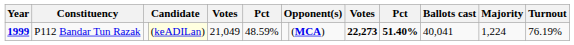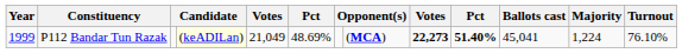P112 Bandar Tun Razak | Year: bold -> normal
P112 Bandar Tun Razak | column 6: 48.59% -> 48.69%
P112 Bandar Tun Razak | Ballots cast: 40,041 -> 45,041
P112 Bandar Tun Razak | Turnout: 76.19% -> 76.10%
